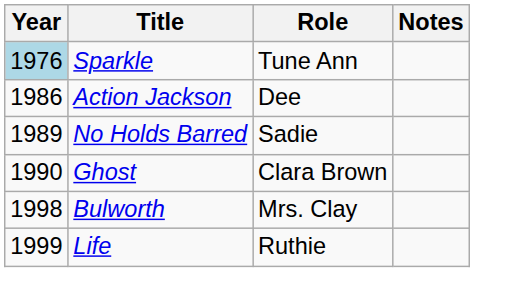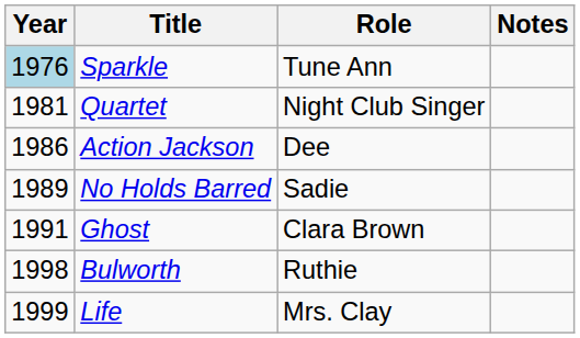+ row: 1981 | Quartet | Night Club Singer
Ghost | Year: 1990 -> 1991
Bulworth | Role: Mrs. Clay -> Ruthie
Life | Role: Ruthie -> Mrs. Clay
